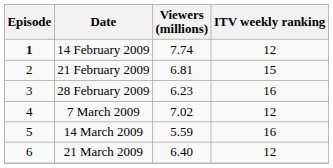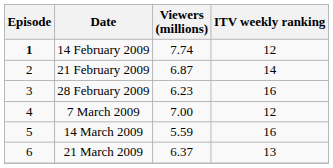21 February 2009 | Viewers (millions): 6.81 -> 6.87
21 February 2009 | ITV weekly ranking: 15 -> 14
7 March 2009 | Viewers (millions): 7.02 -> 7.00
21 March 2009 | Viewers (millions): 6.40 -> 6.37
21 March 2009 | ITV weekly ranking: 12 -> 13
